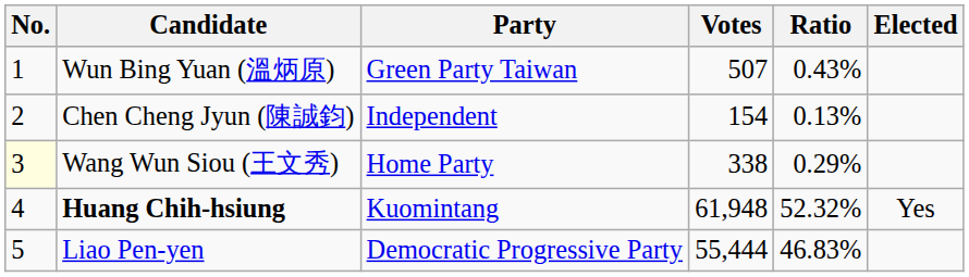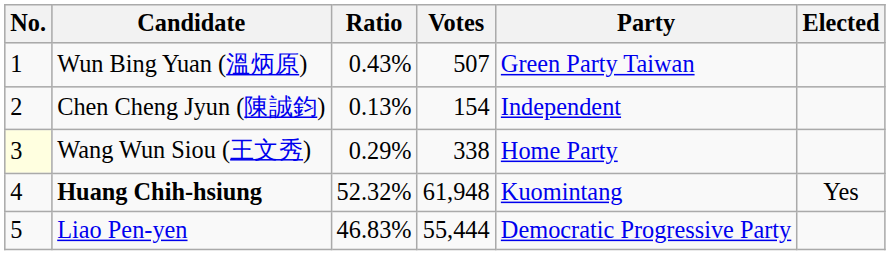columns swapped: Party <-> Ratio
